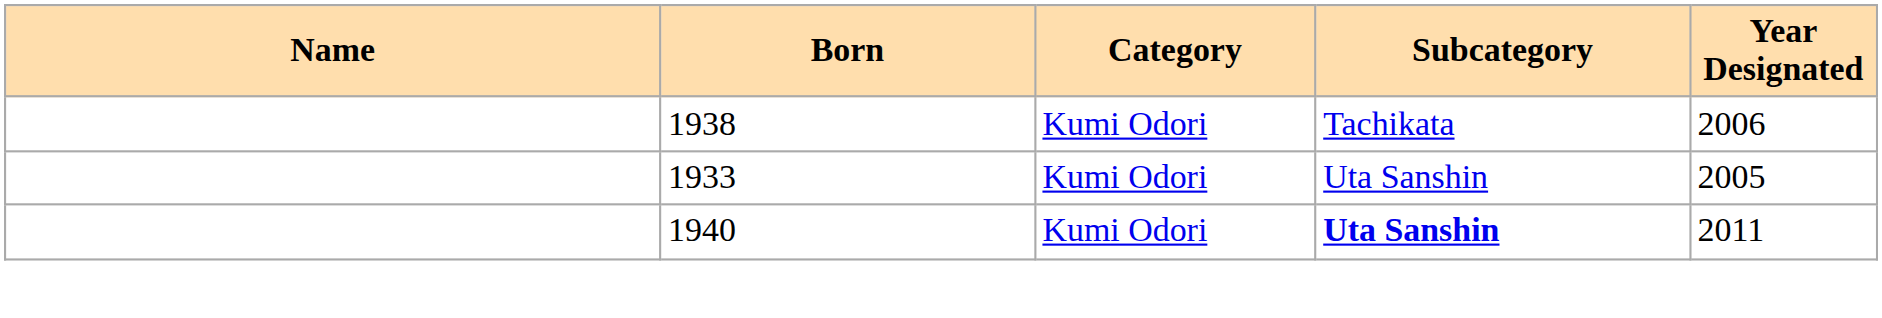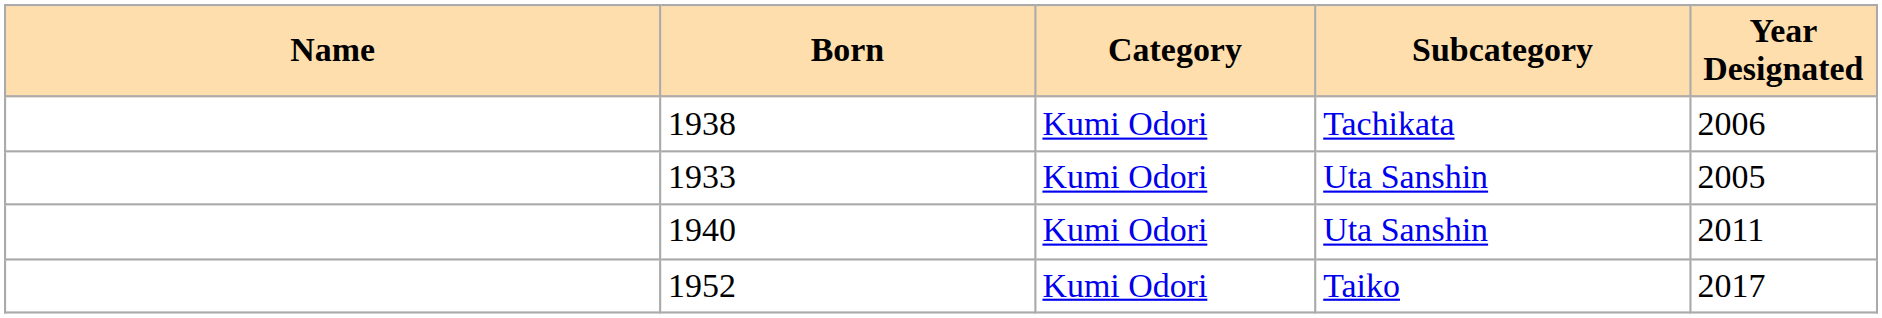1940 | Subcategory: bold -> normal
+ row: 1952 | Kumi Odori | Taiko | 2017
